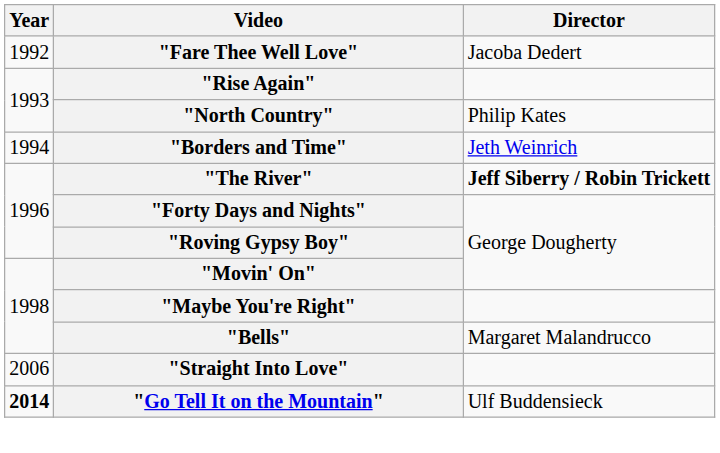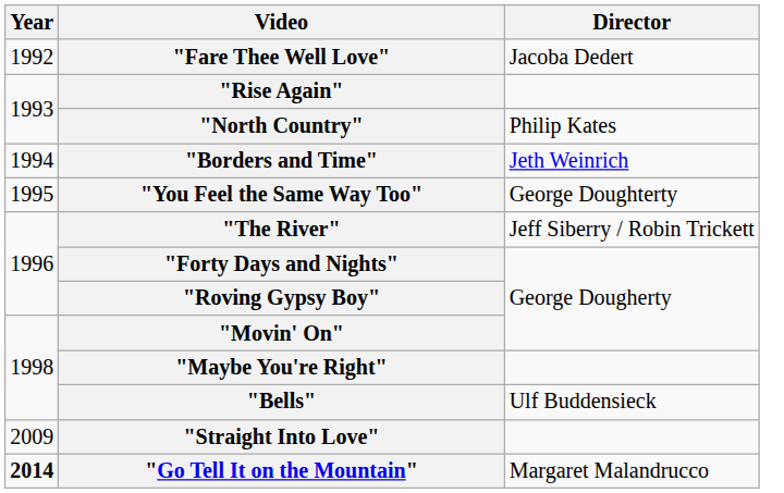+ row: 1995 | "You Feel the Same Way Too" | George Doughterty
"The River" | Director: bold -> normal
"Bells" | Director: Margaret Malandrucco -> Ulf Buddensieck
"Straight Into Love" | Year: 2006 -> 2009
"Go Tell It on the Mountain" | Director: Ulf Buddensieck -> Margaret Malandrucco
